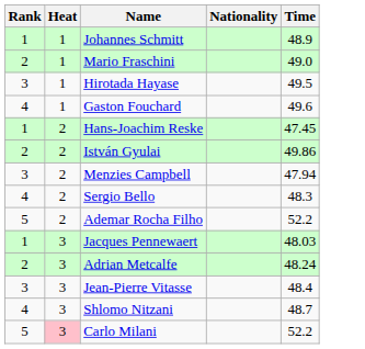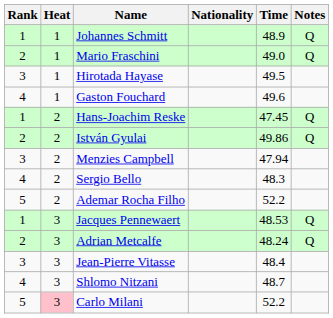+ column: Notes | Q | Q | Q | Q | Q | Q
Jacques Pennewaert | Time: 48.03 -> 48.53
